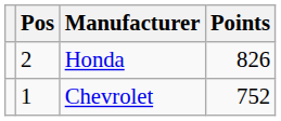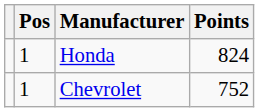Honda | Pos: 2 -> 1
Honda | Points: 826 -> 824
